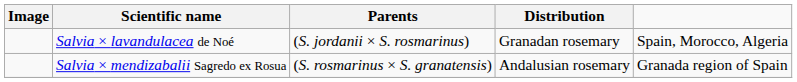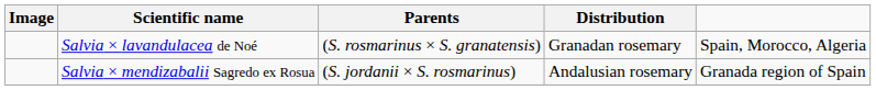Salvia × lavandulacea de Noé | Parents: (S. jordanii × S. rosmarinus) -> (S. rosmarinus × S. granatensis)
Salvia × mendizabalii Sagredo ex Rosua | Parents: (S. rosmarinus × S. granatensis) -> (S. jordanii × S. rosmarinus)
